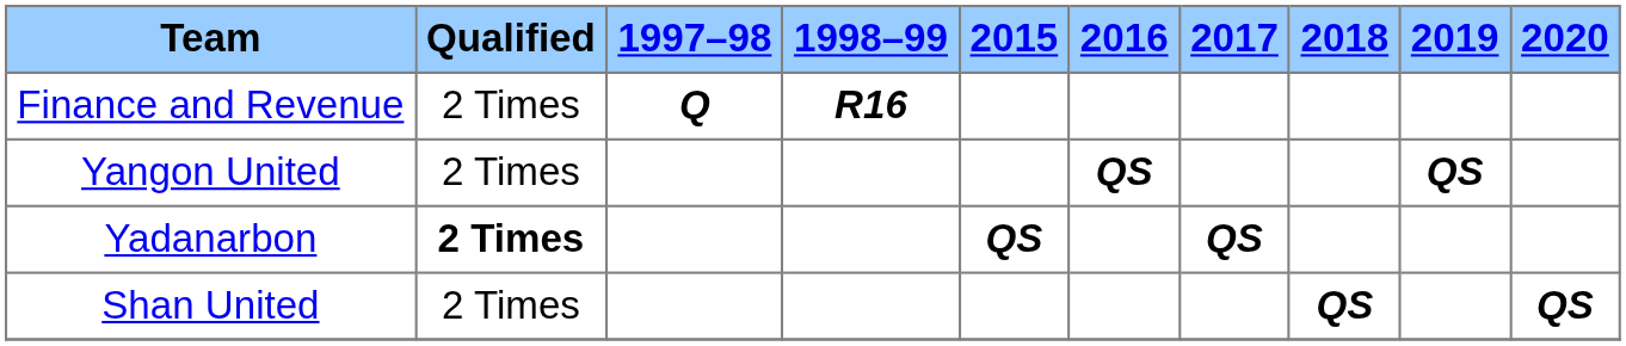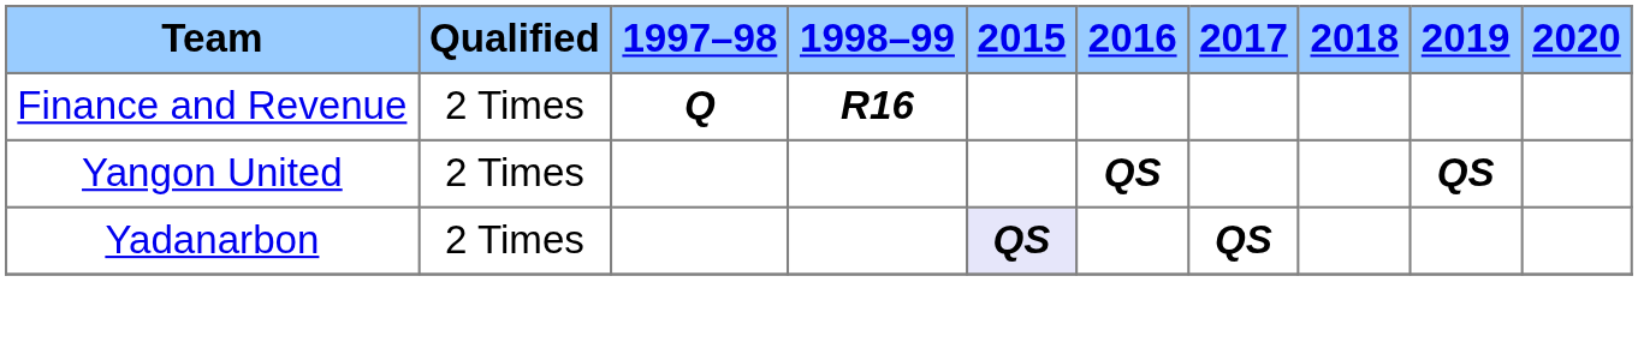Yadanarbon | Qualified: bold -> normal
Yadanarbon | 2015: no background -> lavender background
- row: Shan United | 2 Times | QS | QS
